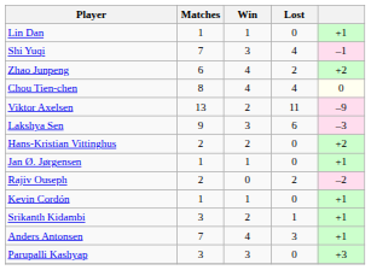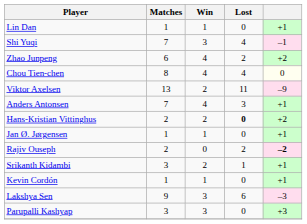rows swapped: Anders Antonsen <-> Lakshya Sen
Hans-Kristian Vittinghus | Lost: normal -> bold
Rajiv Ouseph | column 5: normal -> bold
rows swapped: Kevin Cordón <-> Srikanth Kidambi
